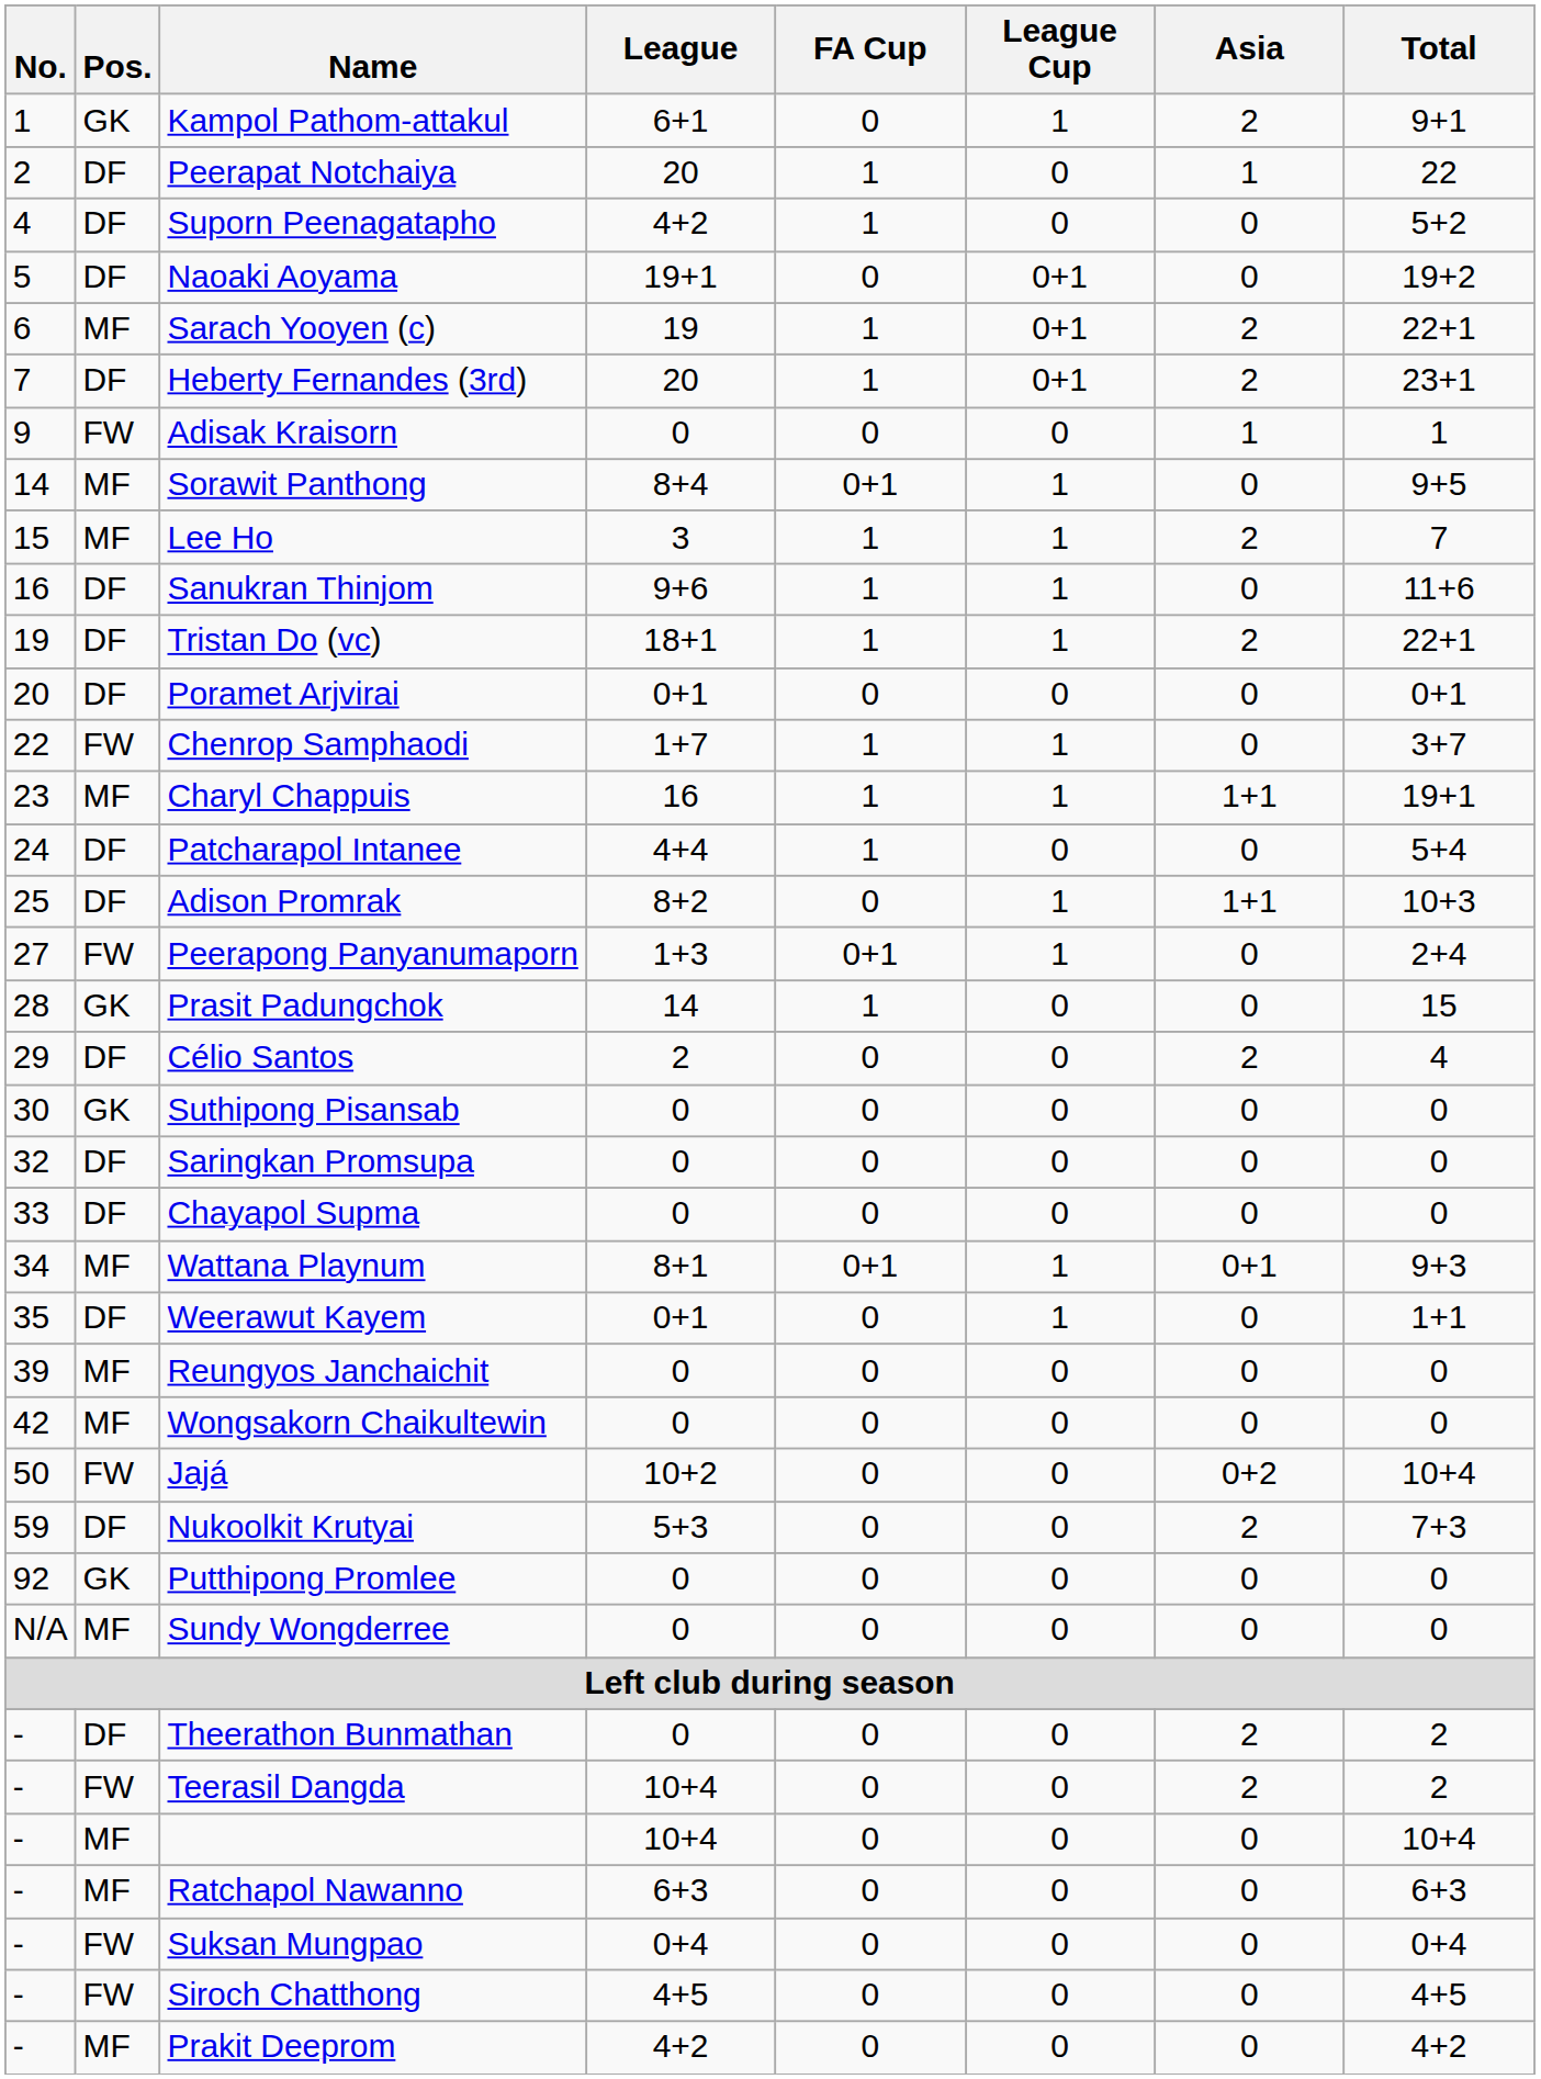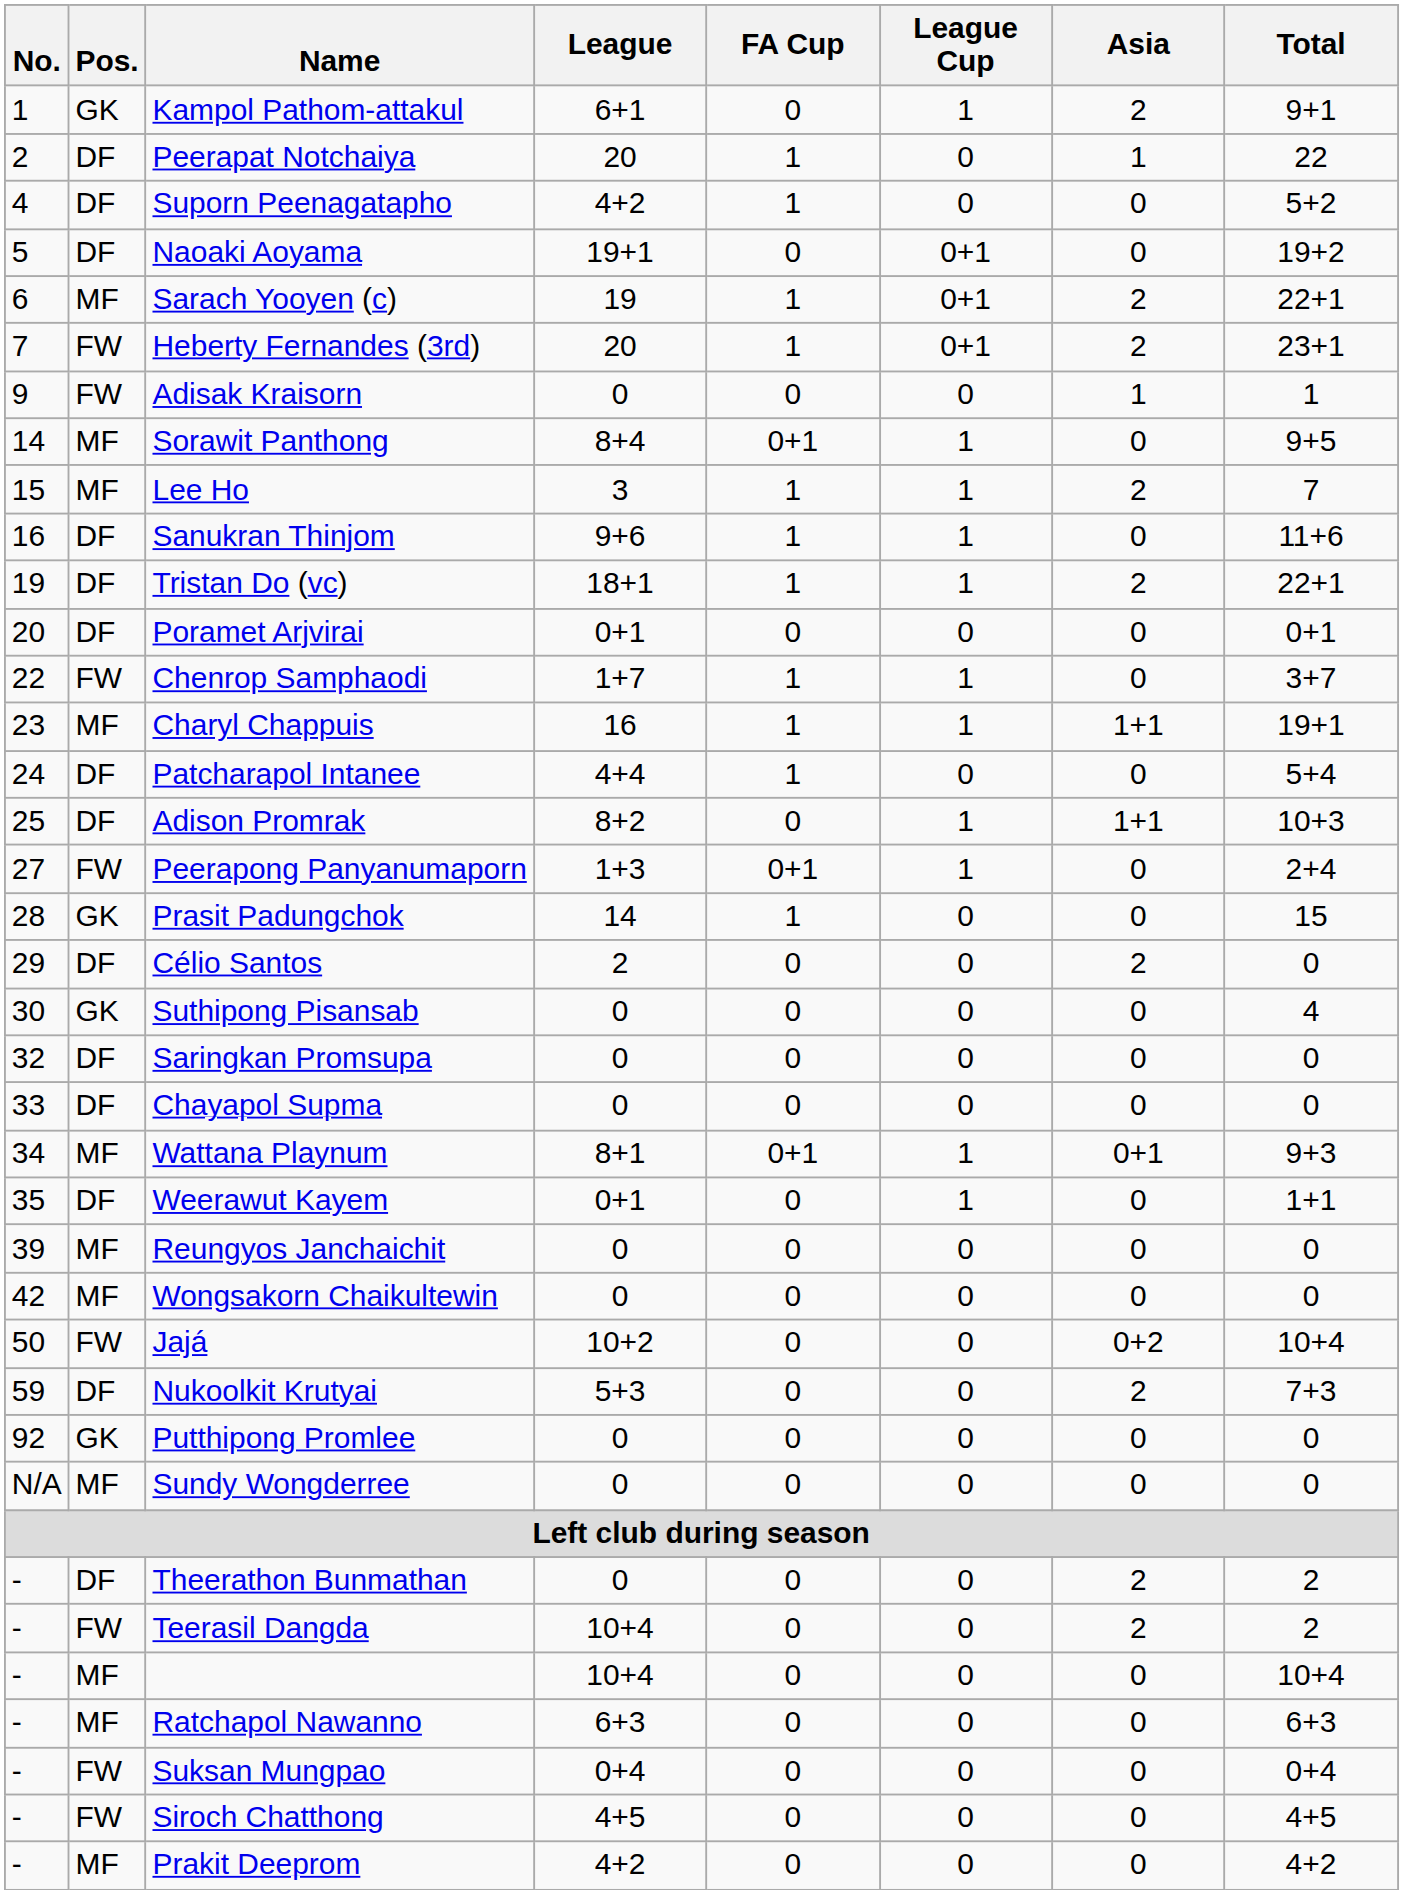Heberty Fernandes (3rd) | Pos.: DF -> FW
Célio Santos | Total: 4 -> 0
Suthipong Pisansab | Total: 0 -> 4
